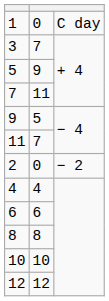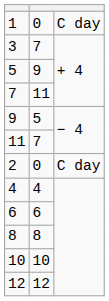2 | column 3: − 2 -> C day
